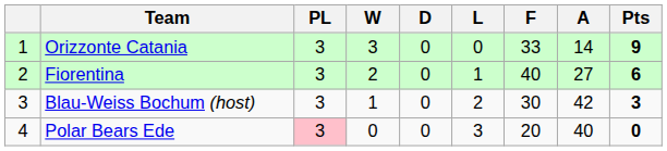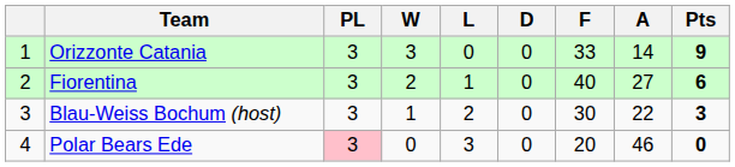columns swapped: D <-> L
Blau-Weiss Bochum (host) | A: 42 -> 22
Polar Bears Ede | A: 40 -> 46
